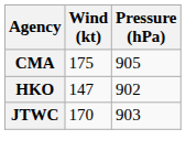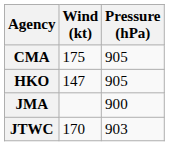HKO | Pressure (hPa): 902 -> 905
+ row: JMA | 900
